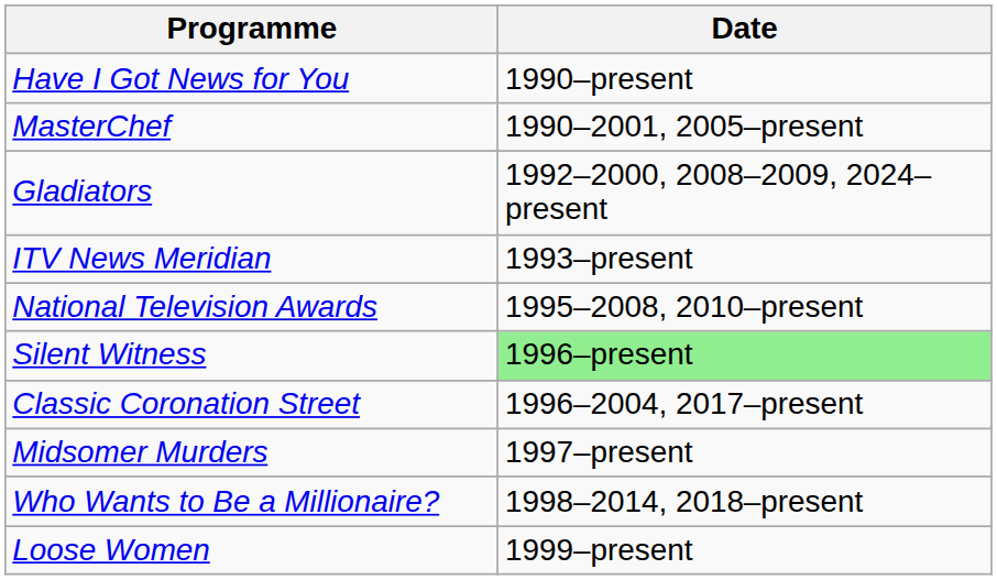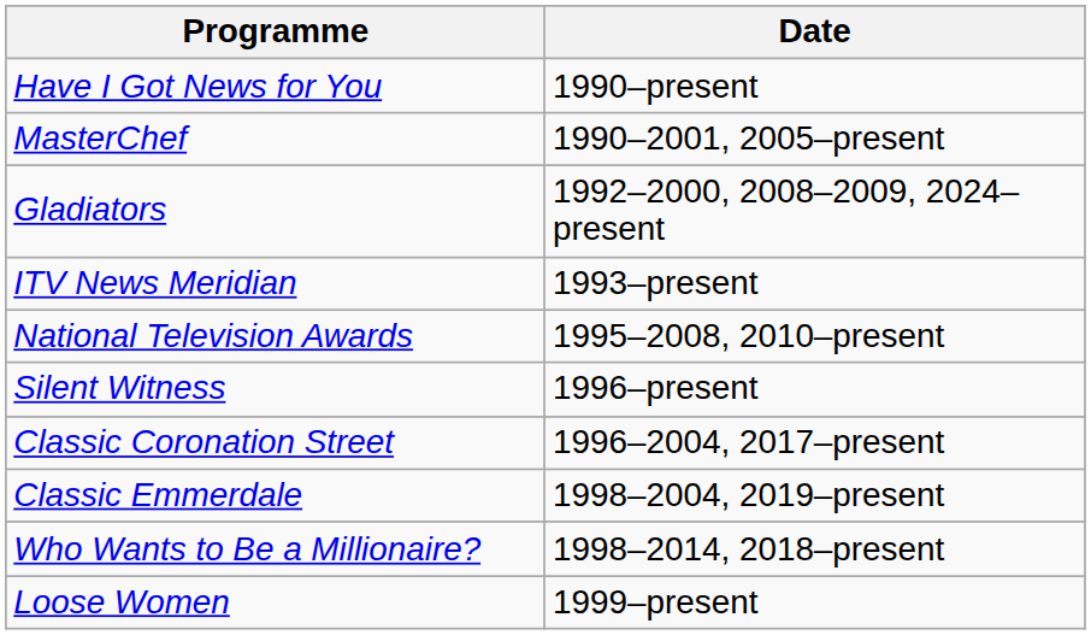Silent Witness | Date: lightgreen background -> no background
- row: Midsomer Murders | 1997–present
+ row: Classic Emmerdale | 1998–2004, 2019–present
